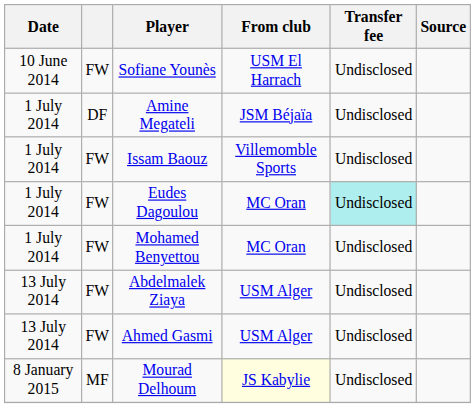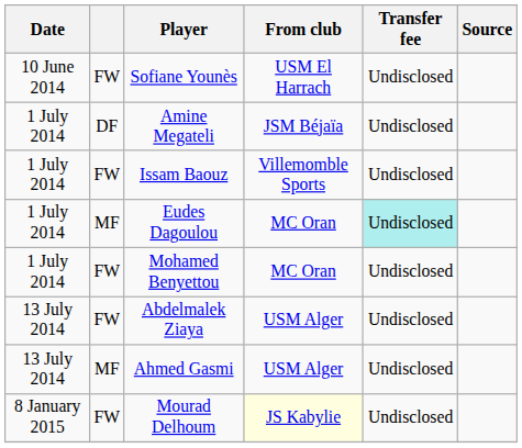Eudes Dagoulou | column 2: FW -> MF
Ahmed Gasmi | column 2: FW -> MF
Mourad Delhoum | column 2: MF -> FW
